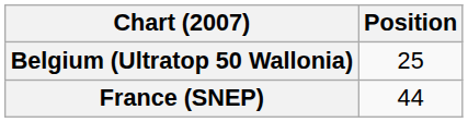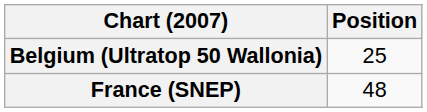France (SNEP) | Position: 44 -> 48
